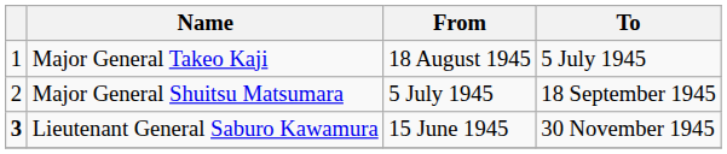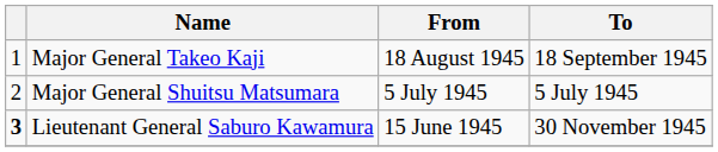Major General Takeo Kaji | To: 5 July 1945 -> 18 September 1945
Major General Shuitsu Matsumara | To: 18 September 1945 -> 5 July 1945
